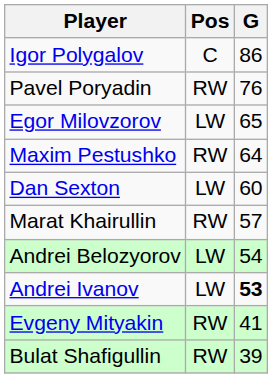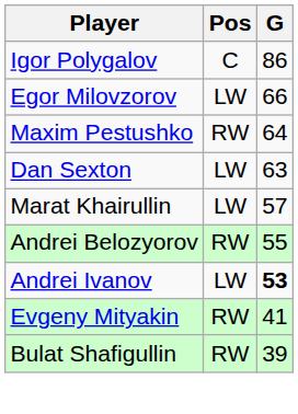- row: Pavel Poryadin | RW | 76
Egor Milovzorov | G: 65 -> 66
Dan Sexton | G: 60 -> 63
Marat Khairullin | Pos: RW -> LW
Andrei Belozyorov | Pos: LW -> RW
Andrei Belozyorov | G: 54 -> 55
